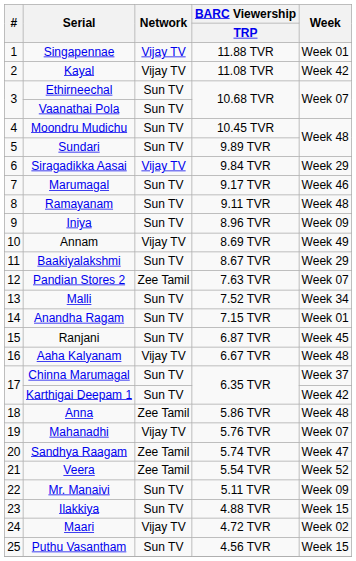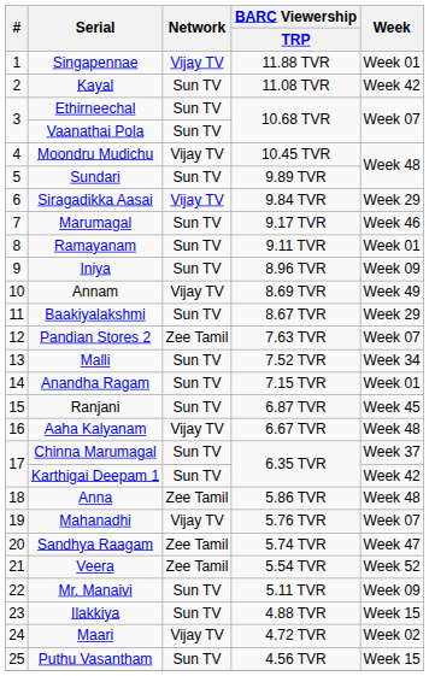Kayal | Network: Vijay TV -> Sun TV
Moondru Mudichu | Network: Sun TV -> Vijay TV
Ramayanam | Week: Week 48 -> Week 01
